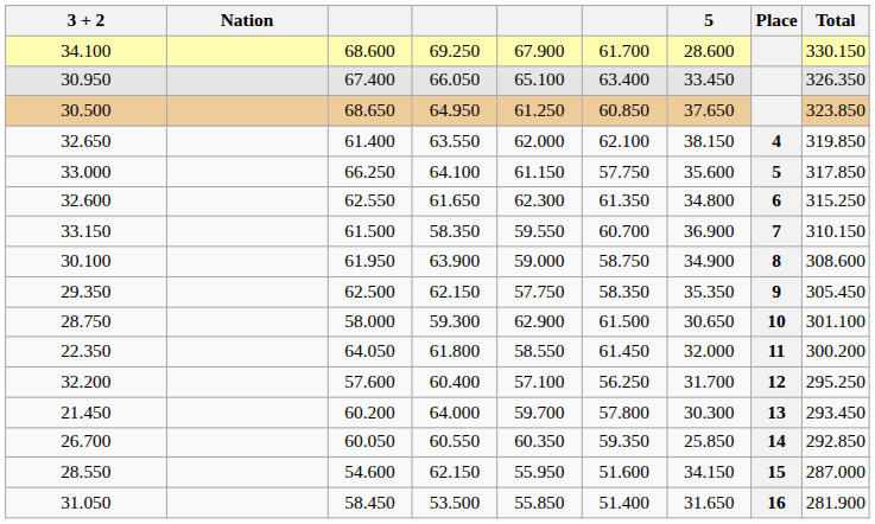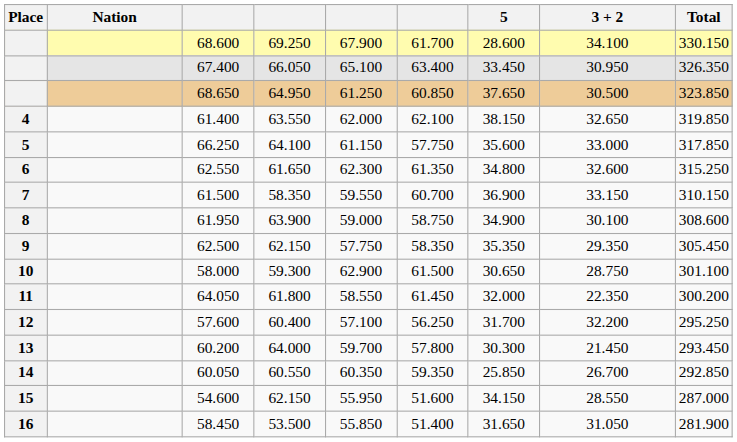columns swapped: Place <-> 3 + 2
